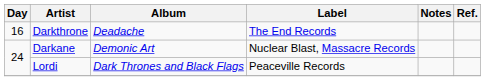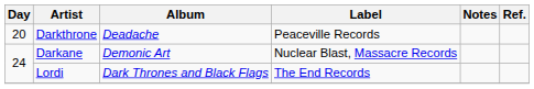Darkthrone | Day: 16 -> 20
Darkthrone | Label: The End Records -> Peaceville Records
Lordi | Label: Peaceville Records -> The End Records
